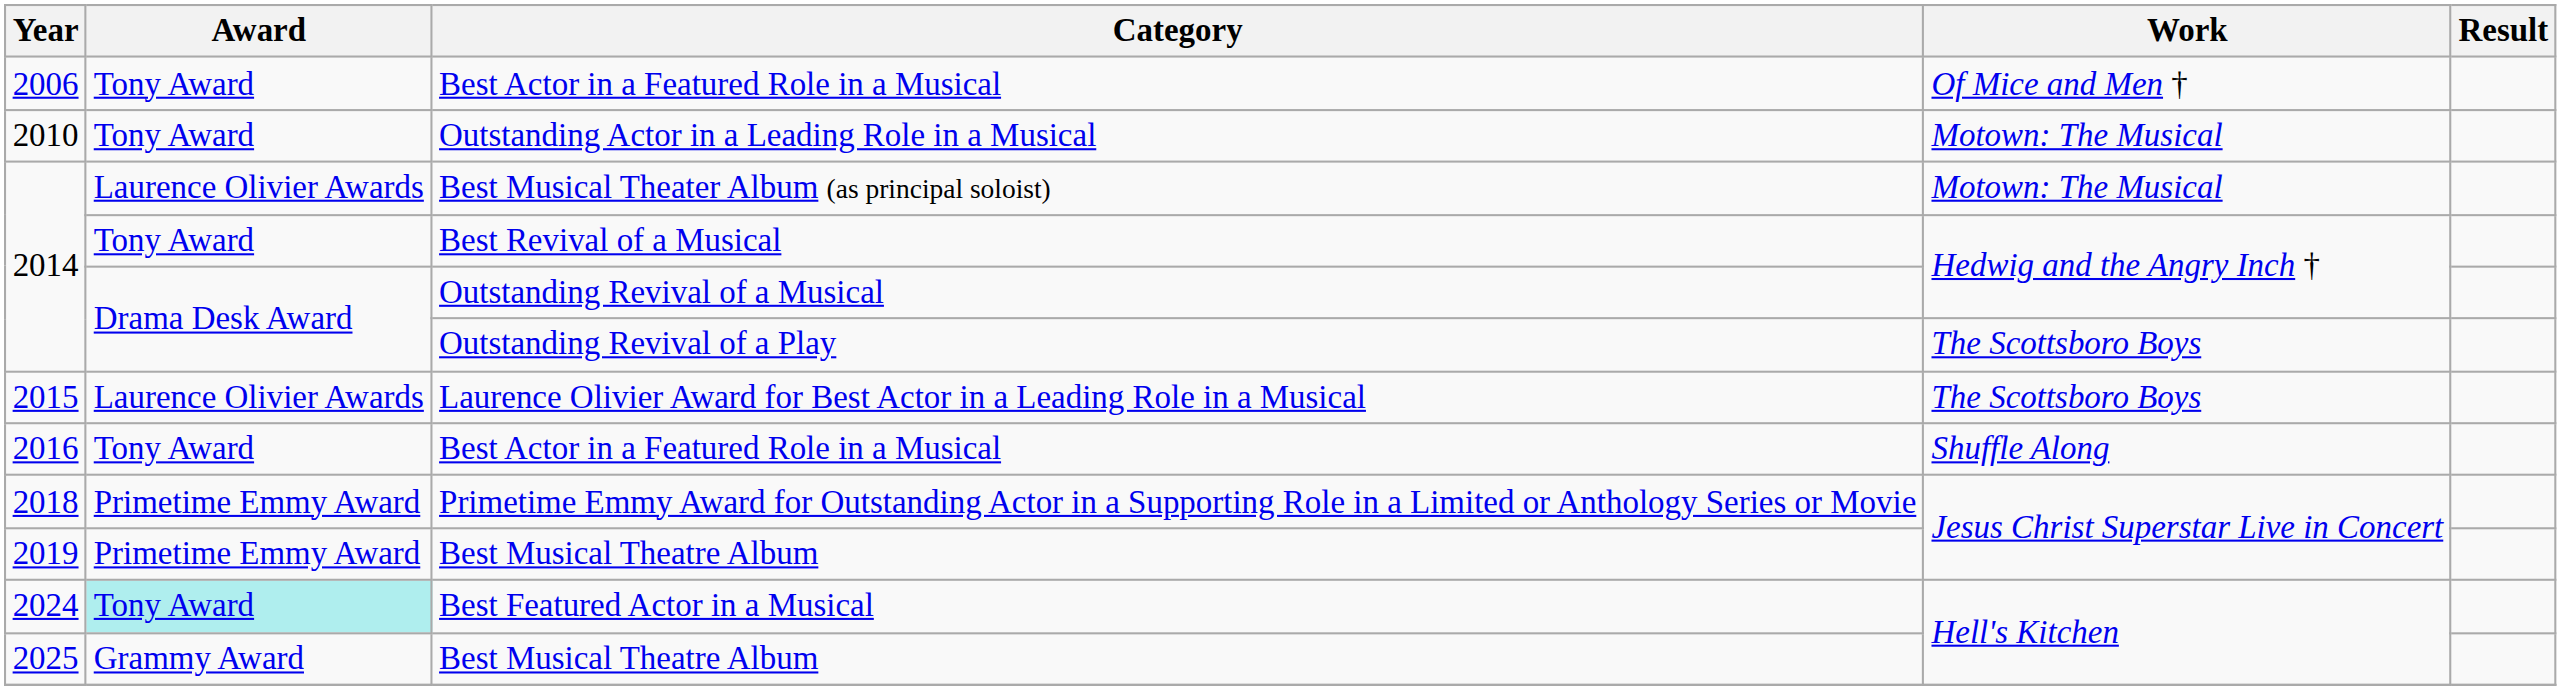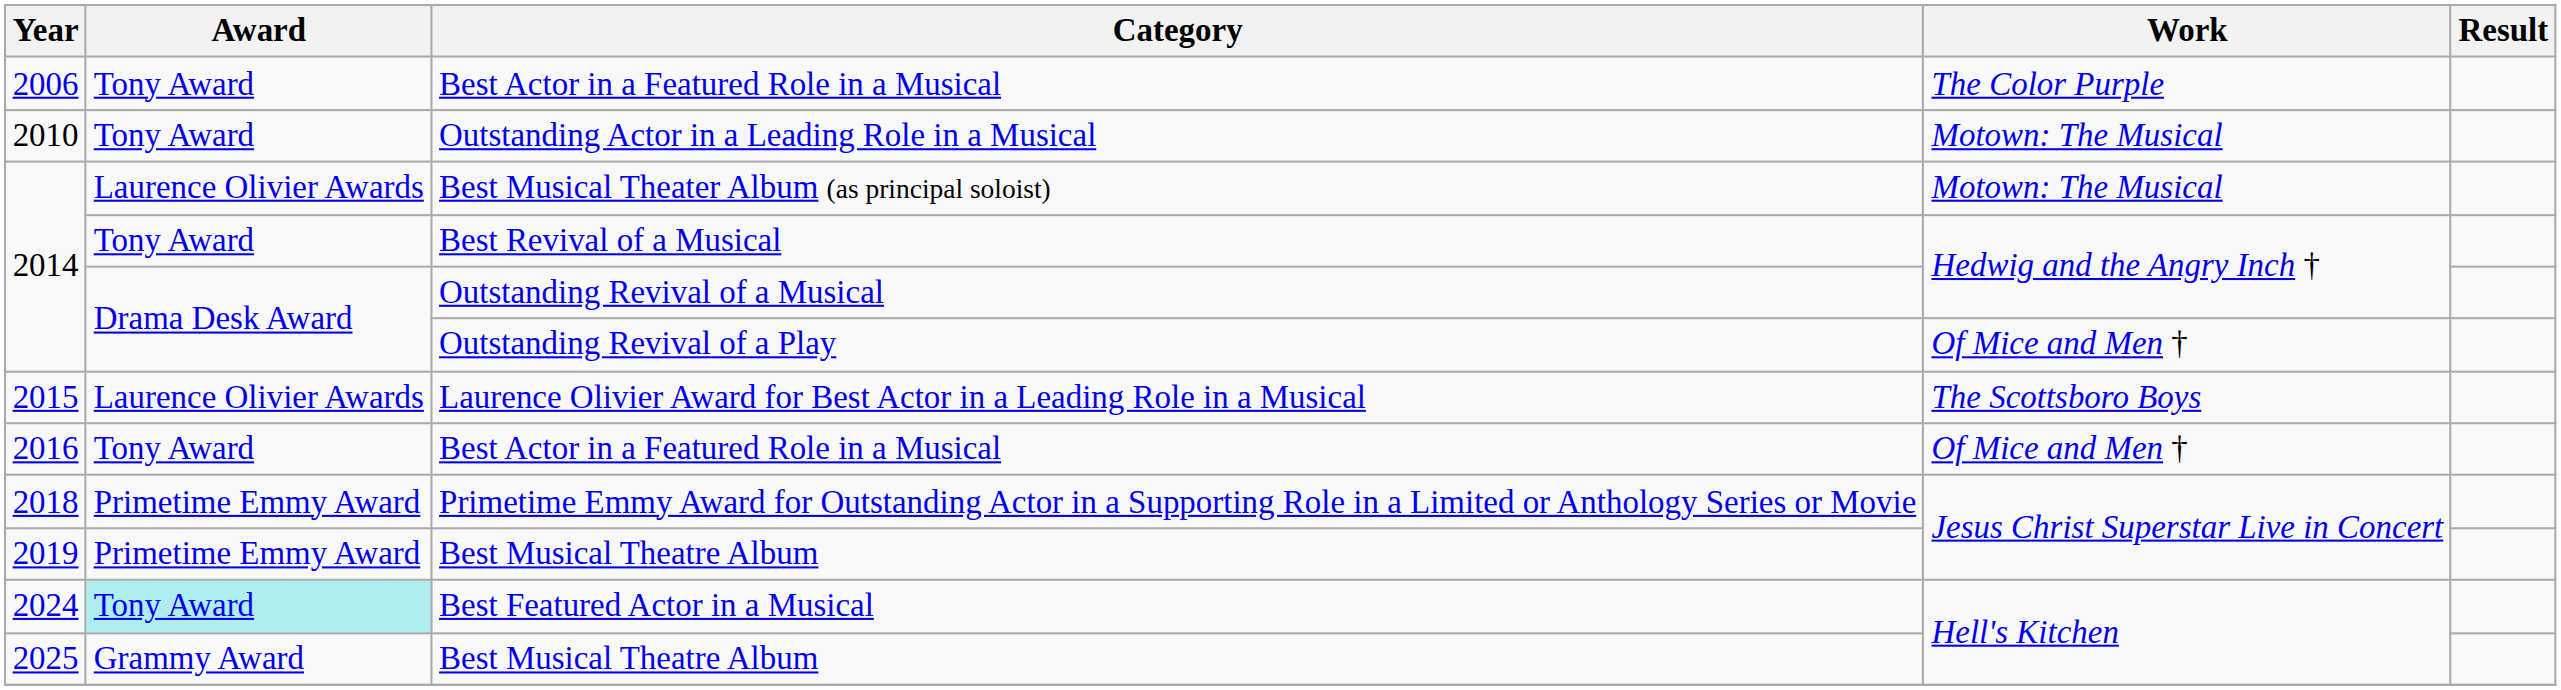2006 / Best Actor in a Featured Role in a Musical | Work: Of Mice and Men † -> The Color Purple
Outstanding Revival of a Play | Work: The Scottsboro Boys -> Of Mice and Men †
2016 / Best Actor in a Featured Role in a Musical | Work: Shuffle Along -> Of Mice and Men †
